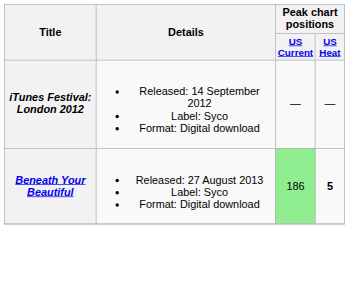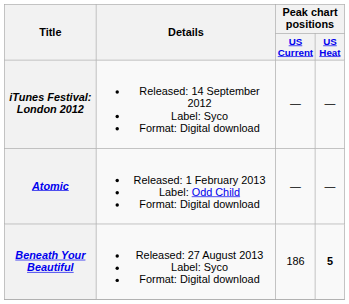+ row: Atomic | Released: 1 February 2013 Label: Odd Child Format: Digital download | — | —
Beneath Your Beautiful | Peak chart positions / US Current: lightgreen background -> no background
